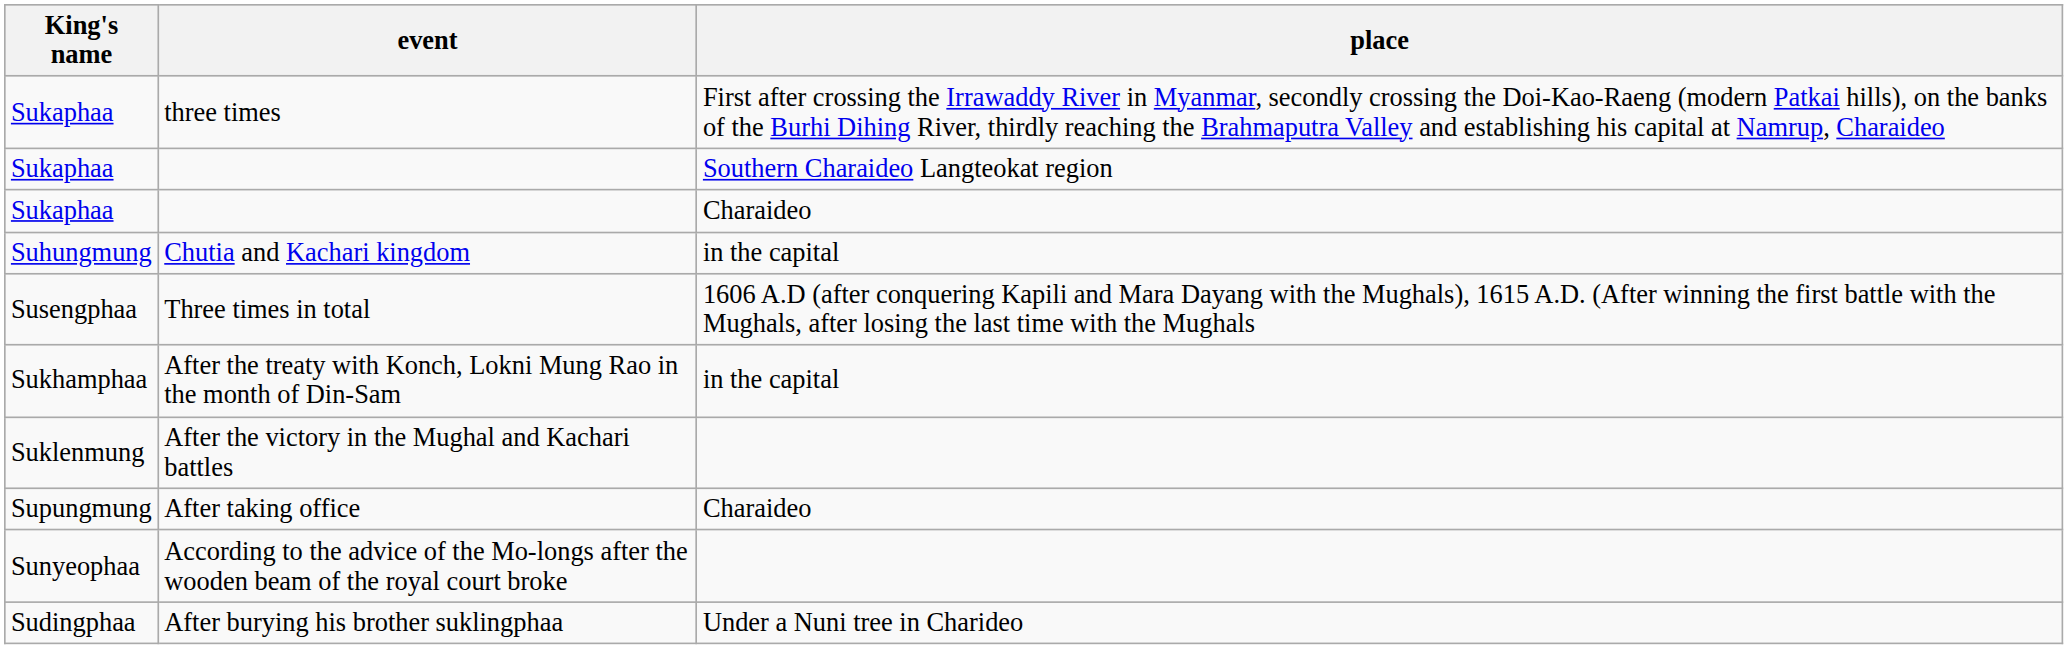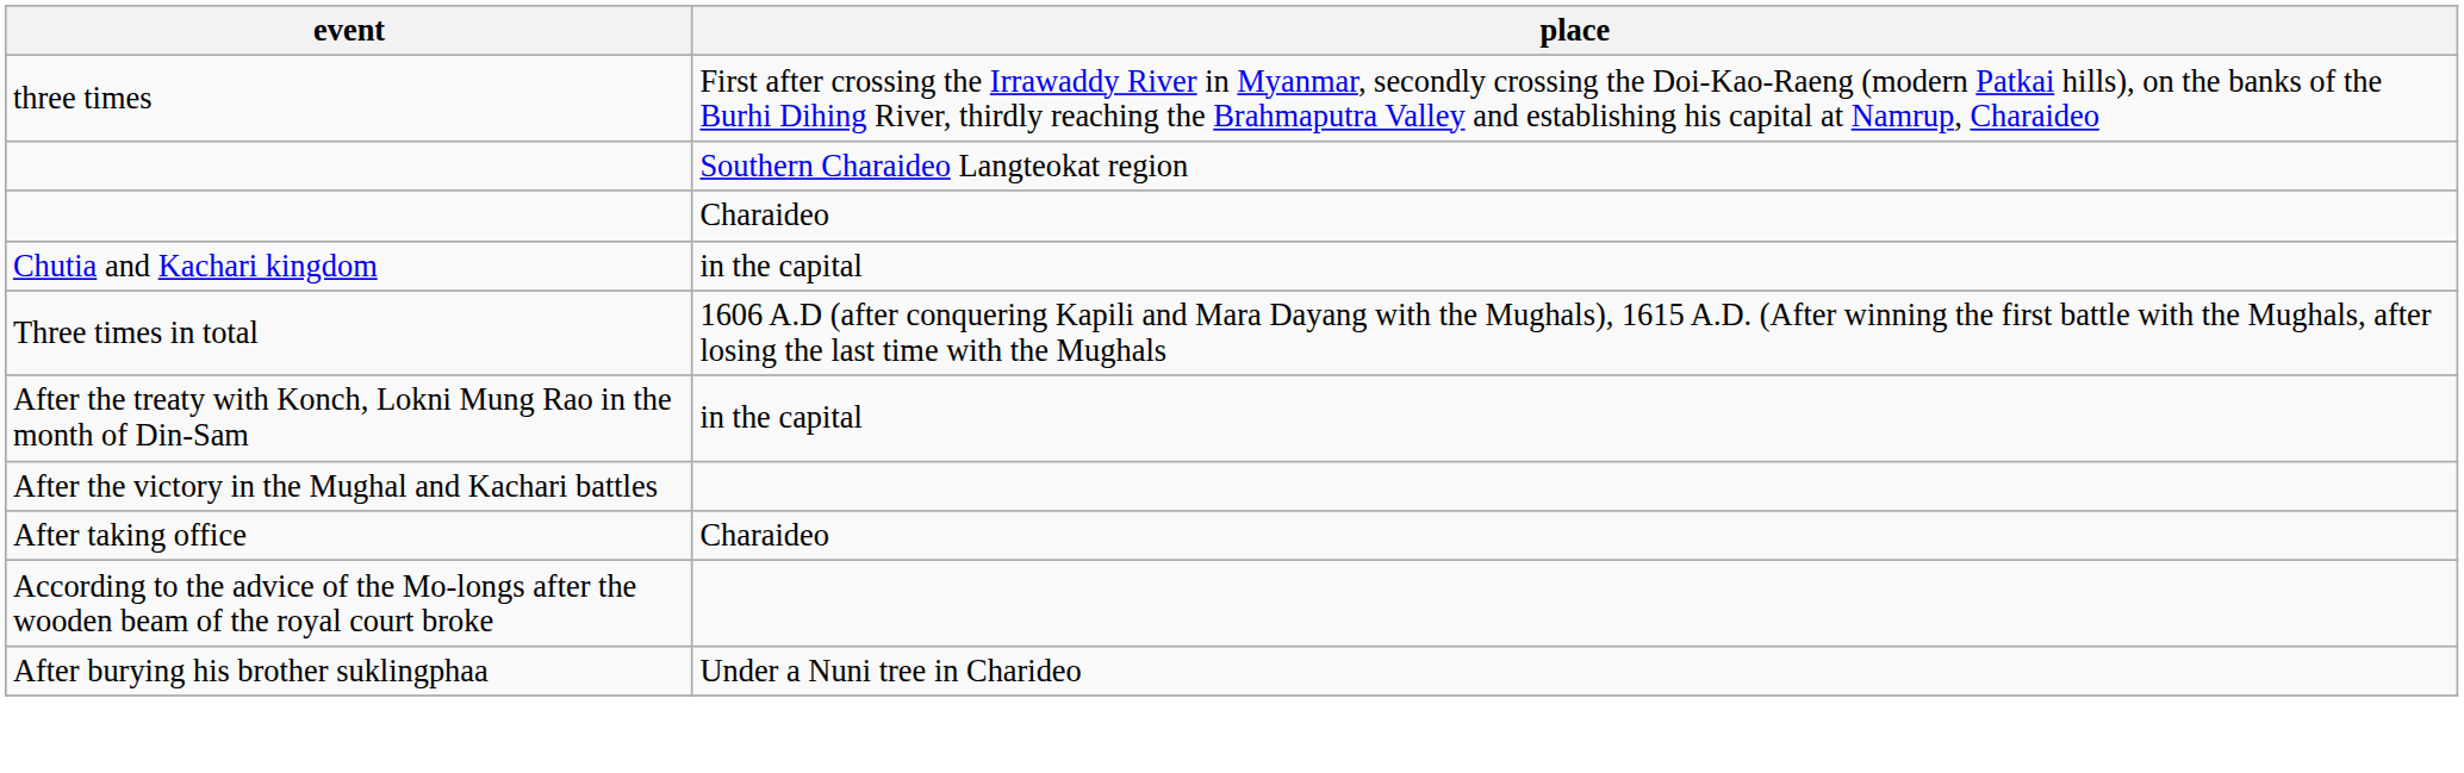- column: King's name | Sukaphaa | Sukaphaa | Sukaphaa | Suhungmung | Susengphaa | Sukhamphaa | Suklenmung | Supungmung | Sunyeophaa | Sudingphaa
